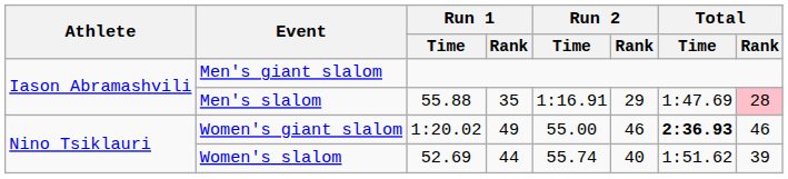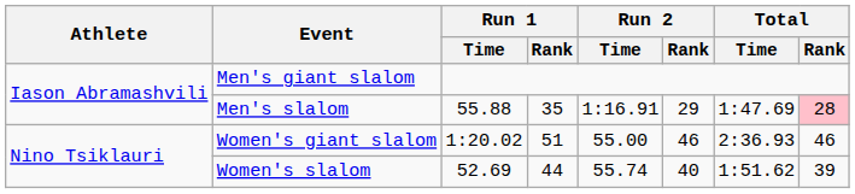Women's giant slalom | Run 1 / Rank: 49 -> 51
Women's giant slalom | Total / Time: bold -> normal
